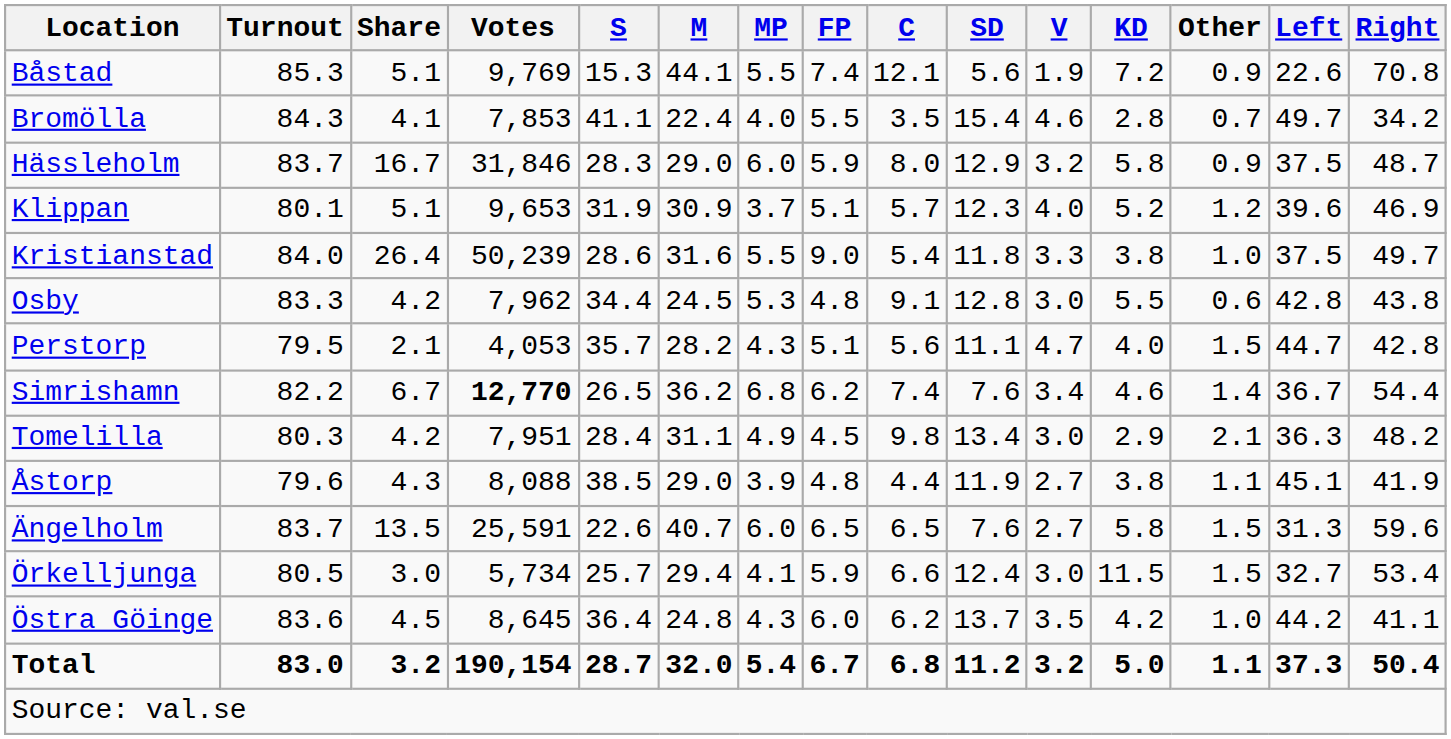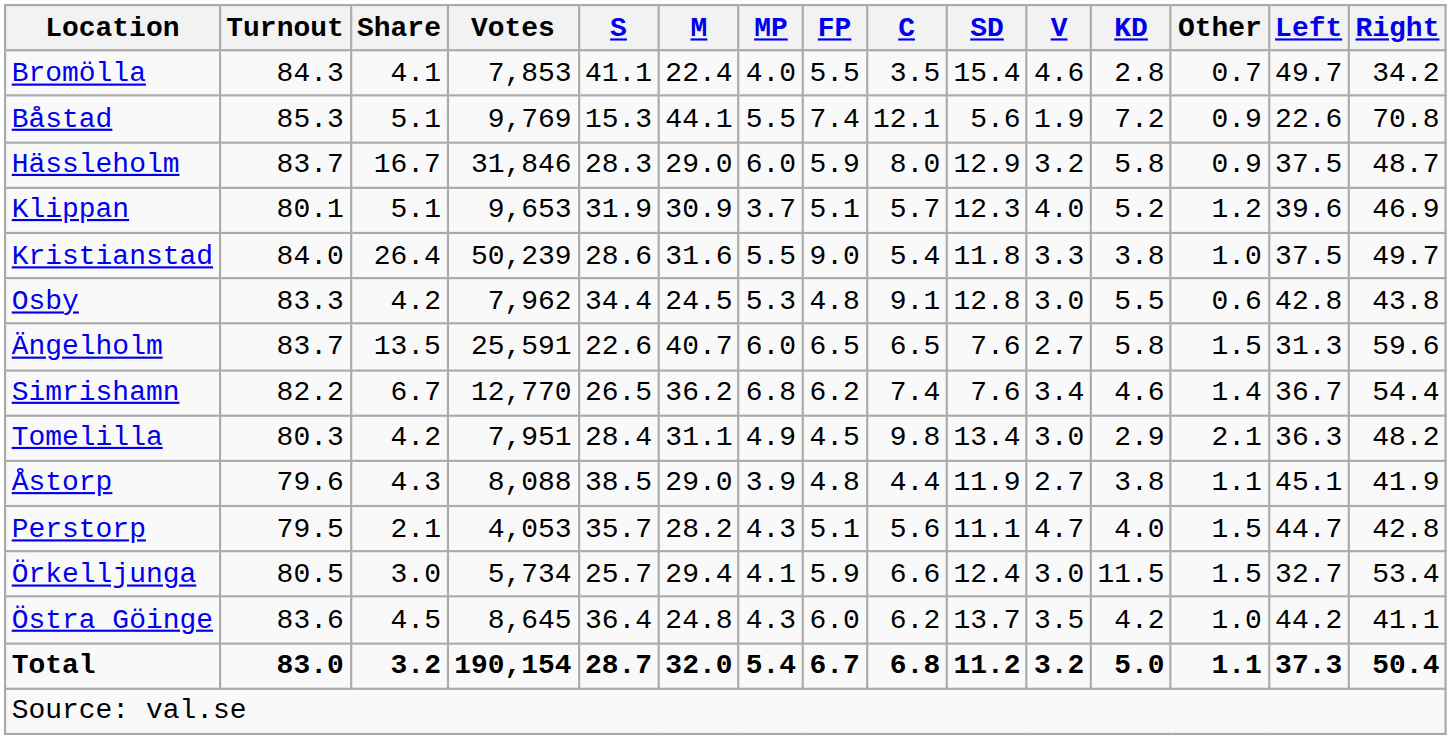rows swapped: Bromölla <-> Båstad
rows swapped: Perstorp <-> Ängelholm
Simrishamn | Votes: bold -> normal
